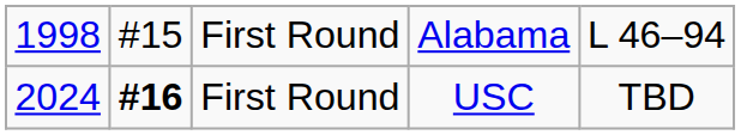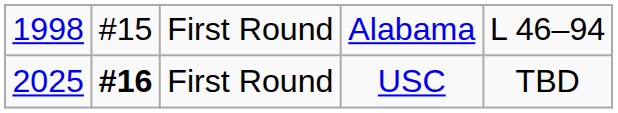First Round / USC | column 1: 2024 -> 2025
